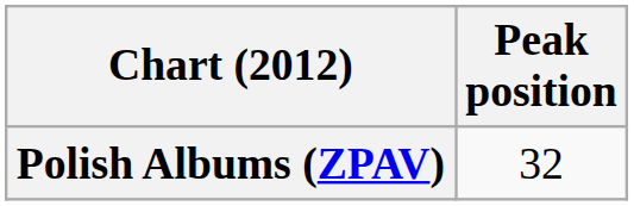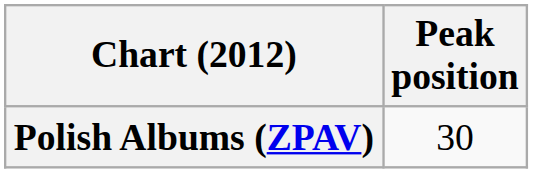Polish Albums (ZPAV) | Peak position: 32 -> 30
